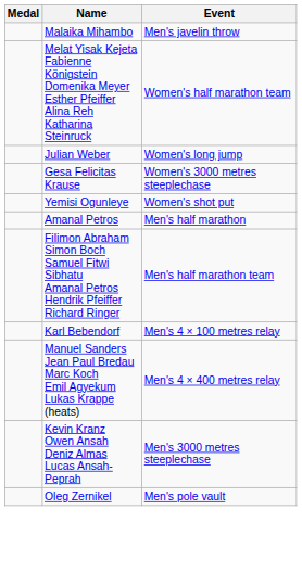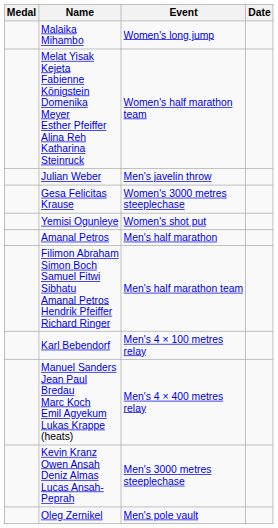+ column: Date
Malaika Mihambo | Event: Men's javelin throw -> Women's long jump
Julian Weber | Event: Women's long jump -> Men's javelin throw
